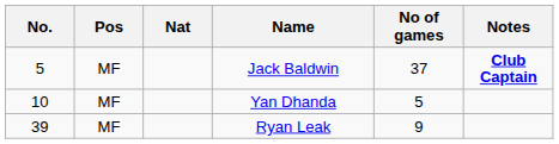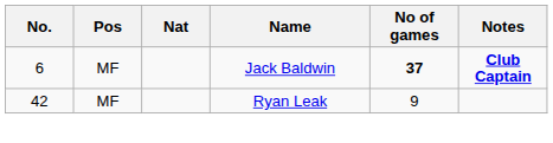Jack Baldwin | No.: 5 -> 6
Jack Baldwin | No of games: normal -> bold
- row: 10 | MF | Yan Dhanda | 5
Ryan Leak | No.: 39 -> 42
